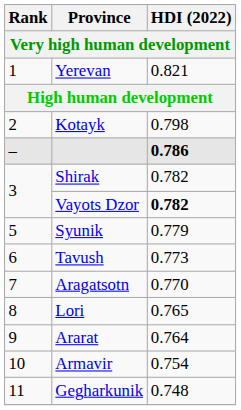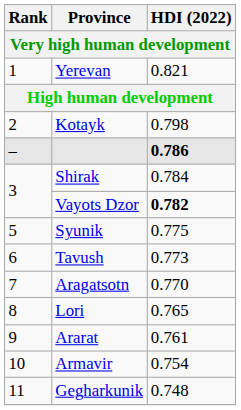Shirak | HDI (2022): 0.782 -> 0.784
Syunik | HDI (2022): 0.779 -> 0.775
Ararat | HDI (2022): 0.764 -> 0.761
